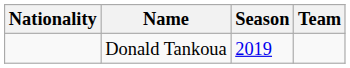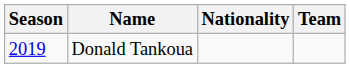columns swapped: Season <-> Nationality
